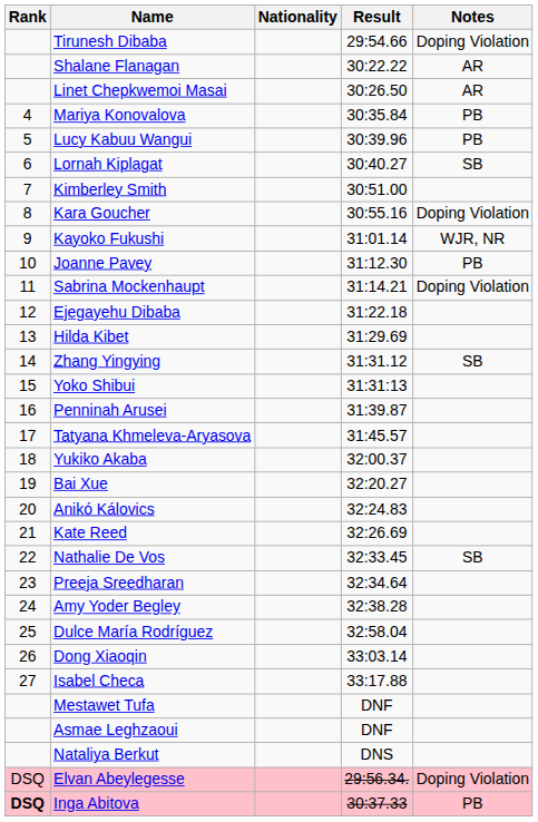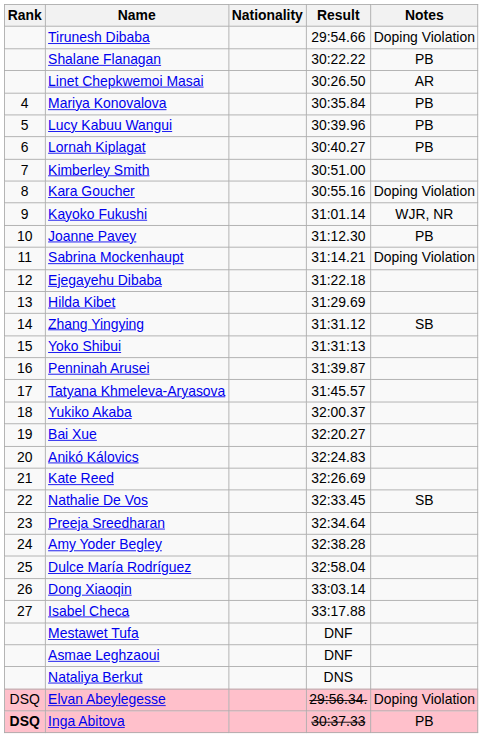Shalane Flanagan | Notes: AR -> PB
Lornah Kiplagat | Notes: SB -> PB
